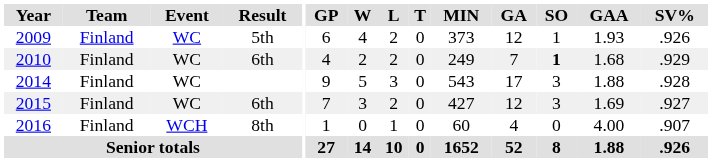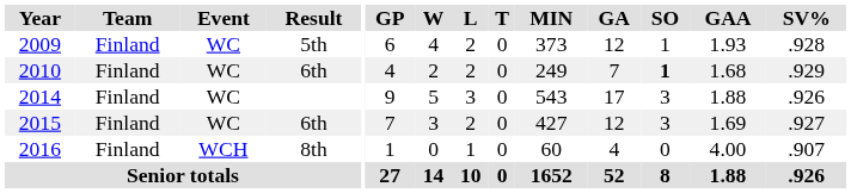2009 | SV%: .926 -> .928
2014 | SV%: .928 -> .926
